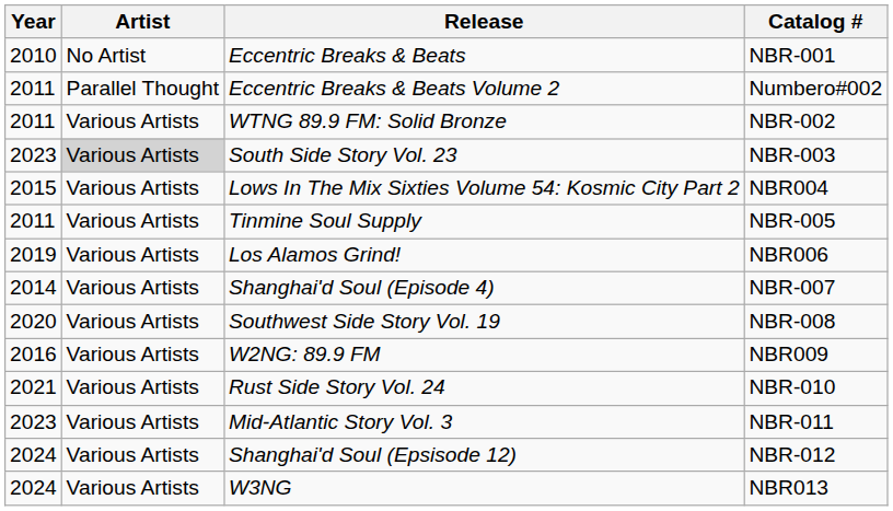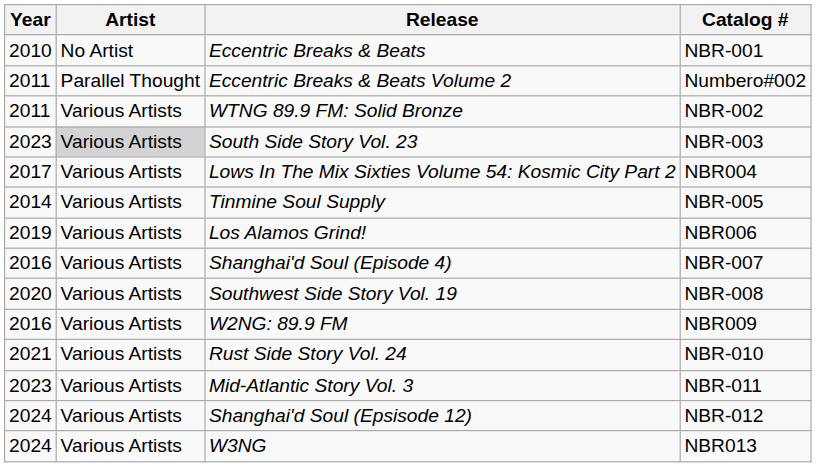Lows In The Mix Sixties Volume 54: Kosmic City Part 2 | Year: 2015 -> 2017
Tinmine Soul Supply | Year: 2011 -> 2014
Shanghai'd Soul (Episode 4) | Year: 2014 -> 2016
